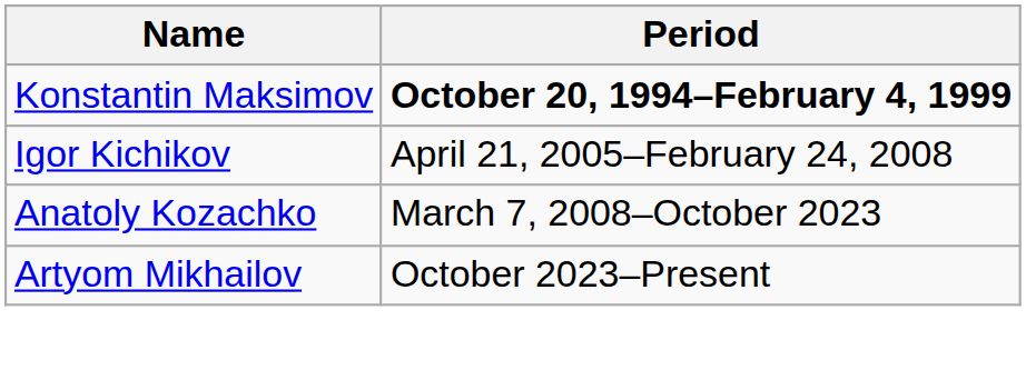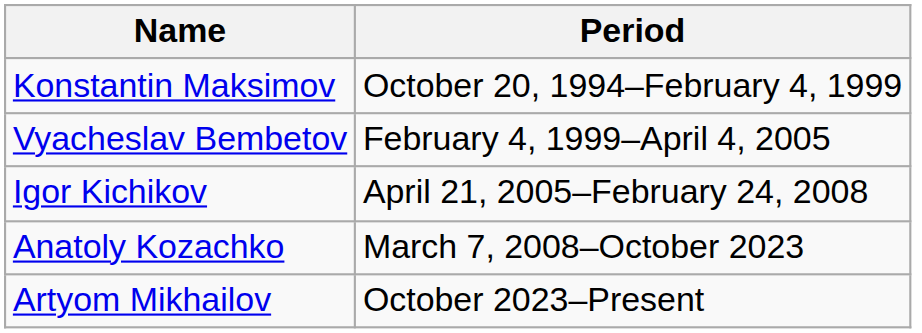Konstantin Maksimov | Period: bold -> normal
+ row: Vyacheslav Bembetov | February 4, 1999–April 4, 2005
